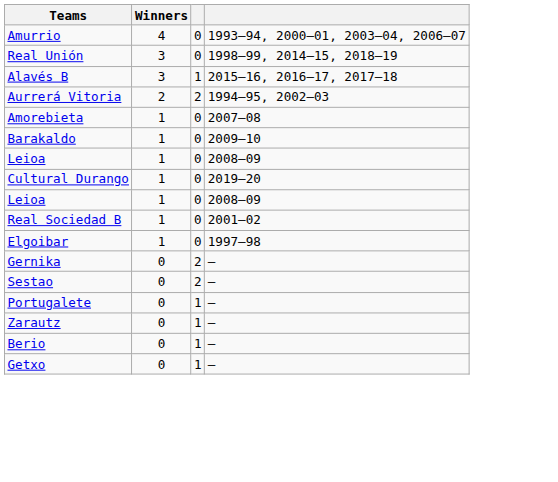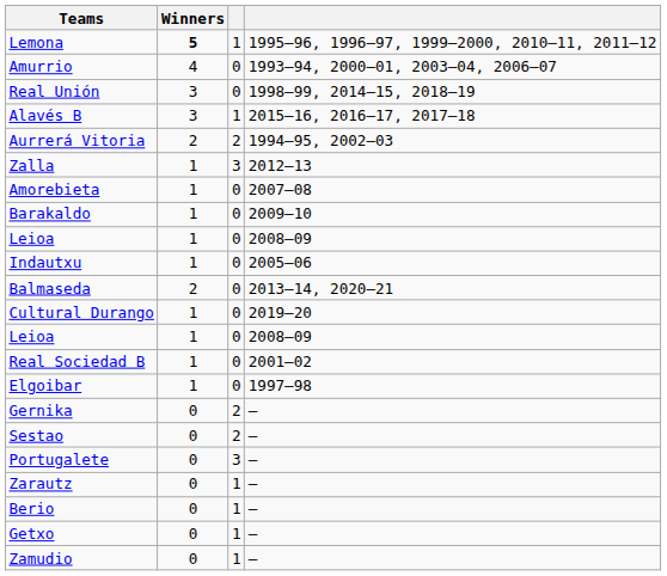+ row: Lemona | 5 | 1 | 1995–96, 1996–97, 1999–2000, 2010–11, 2011–12
+ row: Zalla | 1 | 3 | 2012–13
+ row: Indautxu | 1 | 0 | 2005–06
+ row: Balmaseda | 2 | 0 | 2013–14, 2020–21
Portugalete | column 3: 1 -> 3
+ row: Zamudio | 0 | 1 | –
